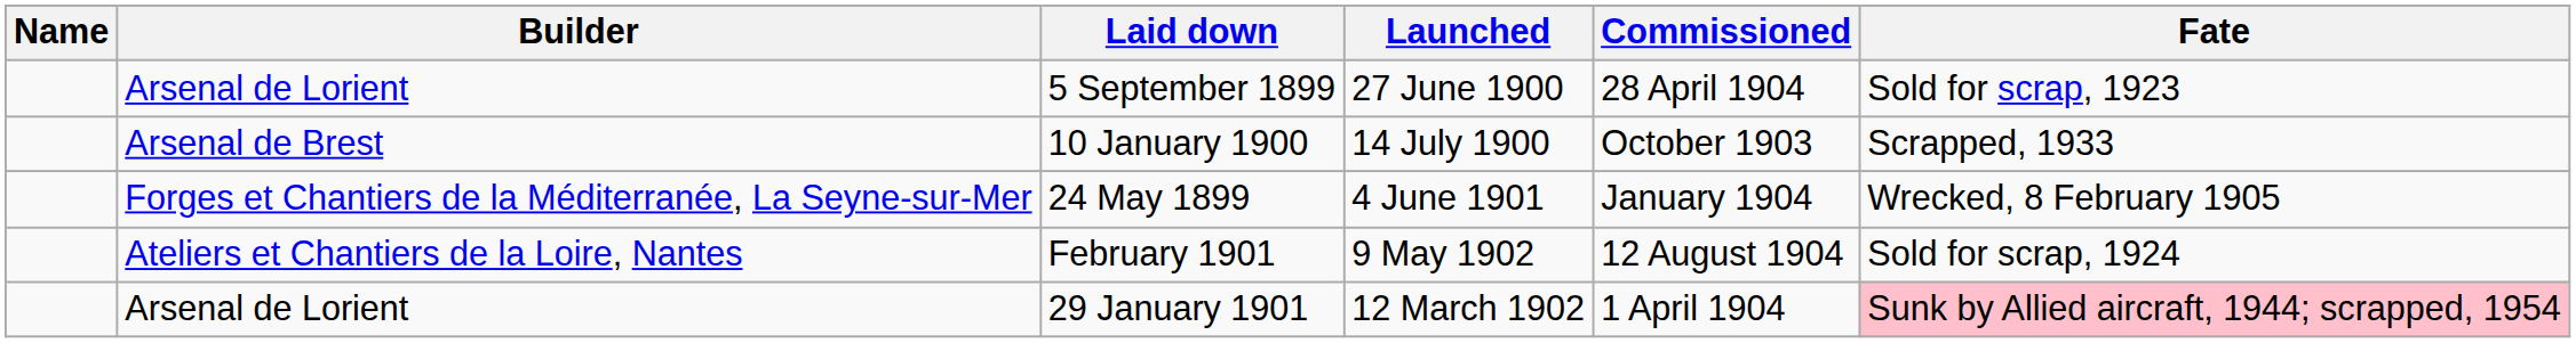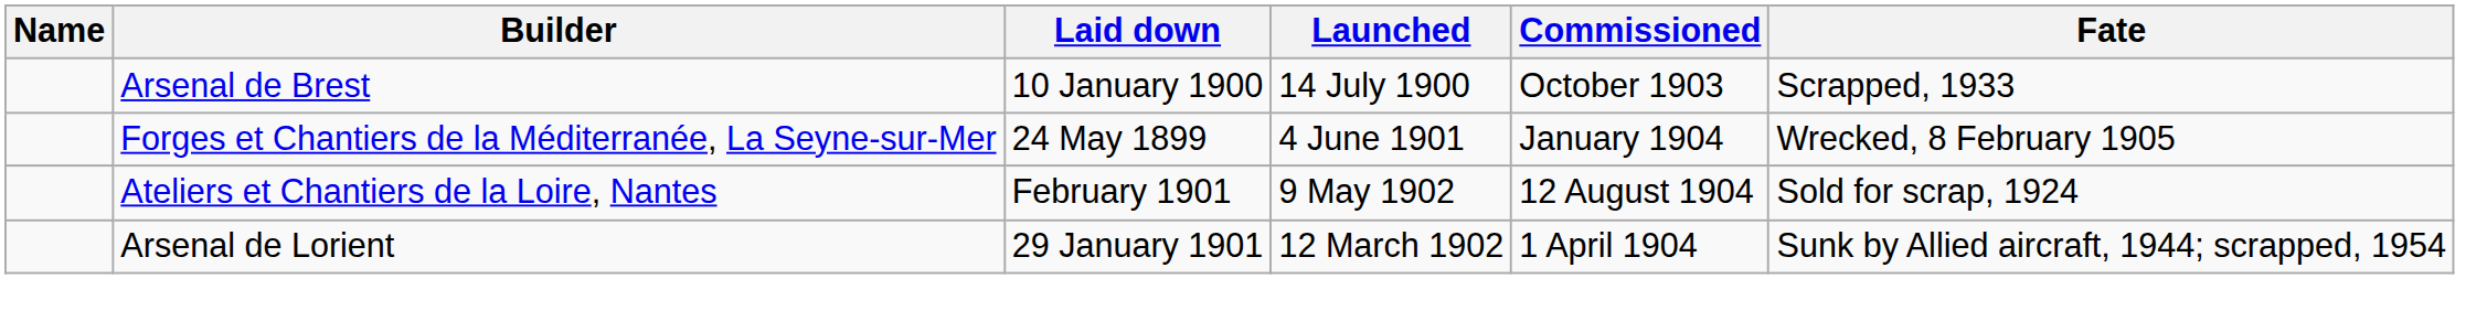- row: Arsenal de Lorient | 5 September 1899 | 27 June 1900 | 28 April 1904 | Sold for scrap, 1923
29 January 1901 | Fate: pink background -> no background
